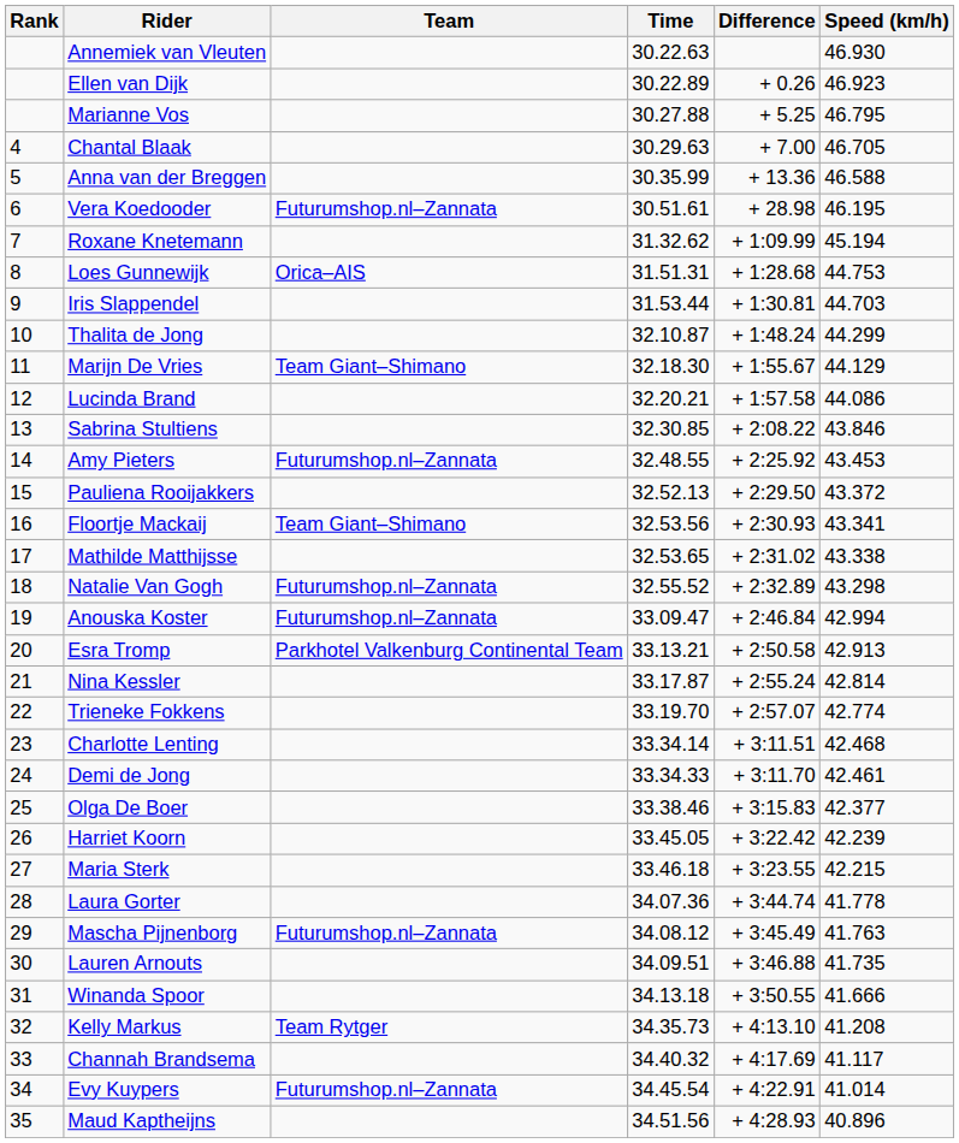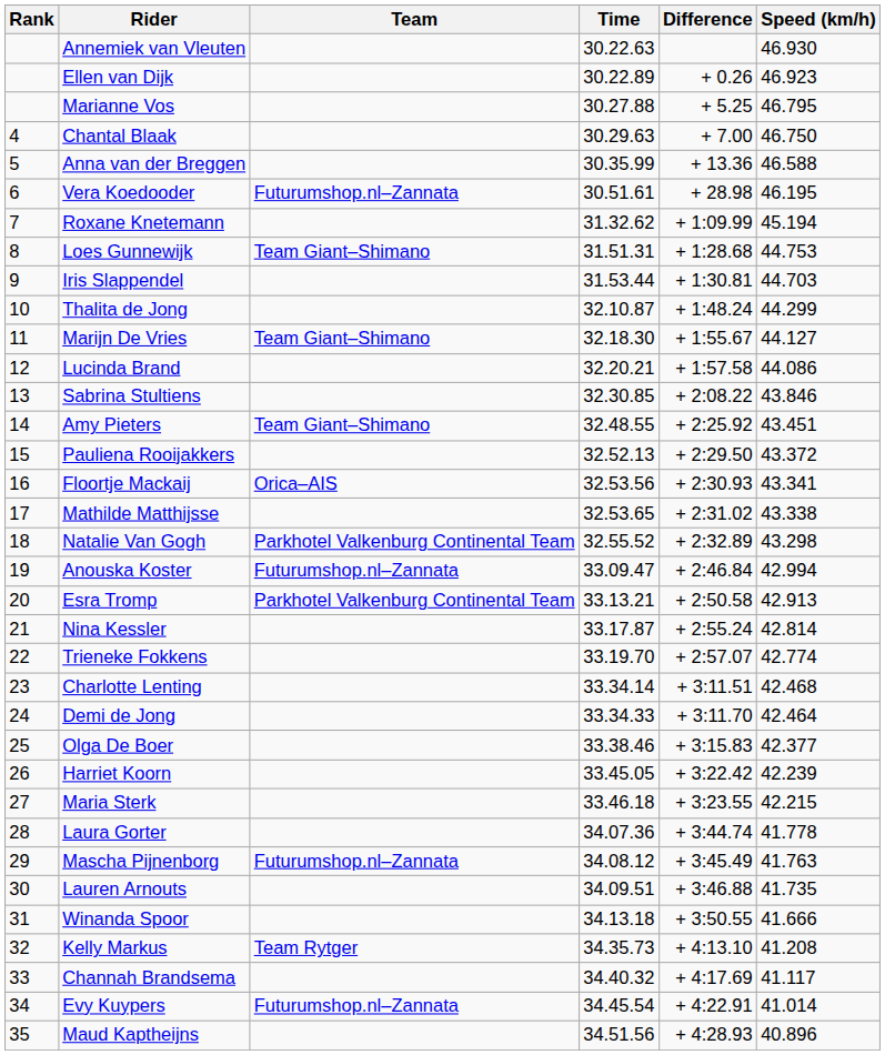Chantal Blaak | Speed (km/h): 46.705 -> 46.750
Loes Gunnewijk | Team: Orica–AIS -> Team Giant–Shimano
Marijn De Vries | Speed (km/h): 44.129 -> 44.127
Amy Pieters | Team: Futurumshop.nl–Zannata -> Team Giant–Shimano
Amy Pieters | Speed (km/h): 43.453 -> 43.451
Floortje Mackaij | Team: Team Giant–Shimano -> Orica–AIS
Natalie Van Gogh | Team: Futurumshop.nl–Zannata -> Parkhotel Valkenburg Continental Team
Demi de Jong | Speed (km/h): 42.461 -> 42.464
